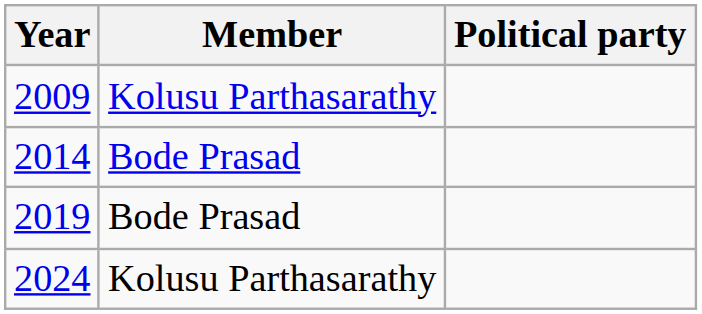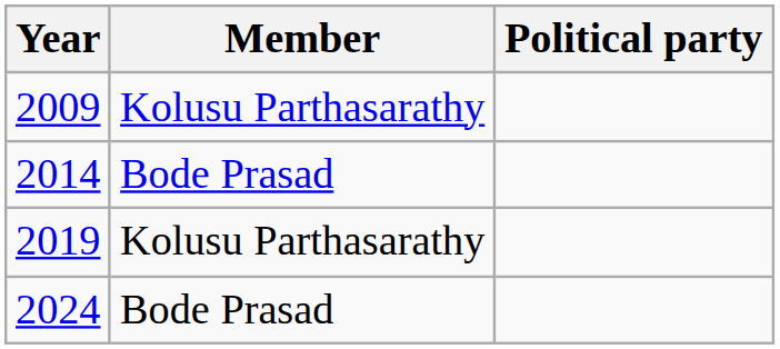2019 | Member: Bode Prasad -> Kolusu Parthasarathy
2024 | Member: Kolusu Parthasarathy -> Bode Prasad
